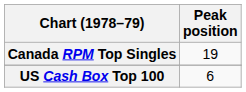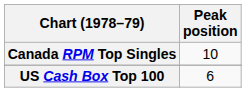Canada RPM Top Singles | Peak position: 19 -> 10
